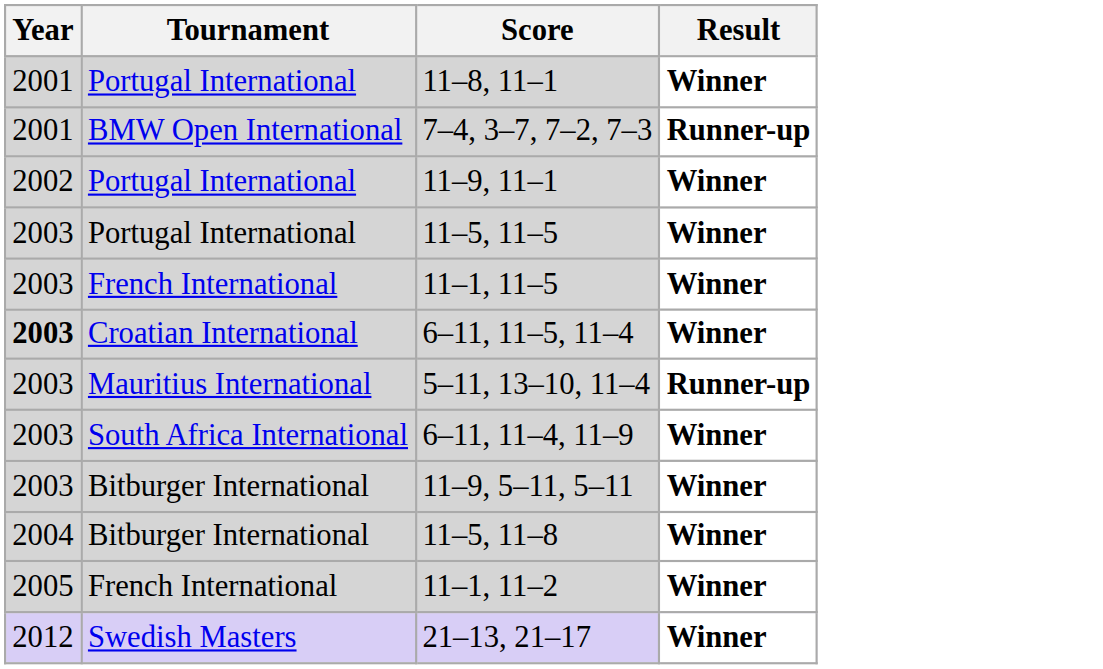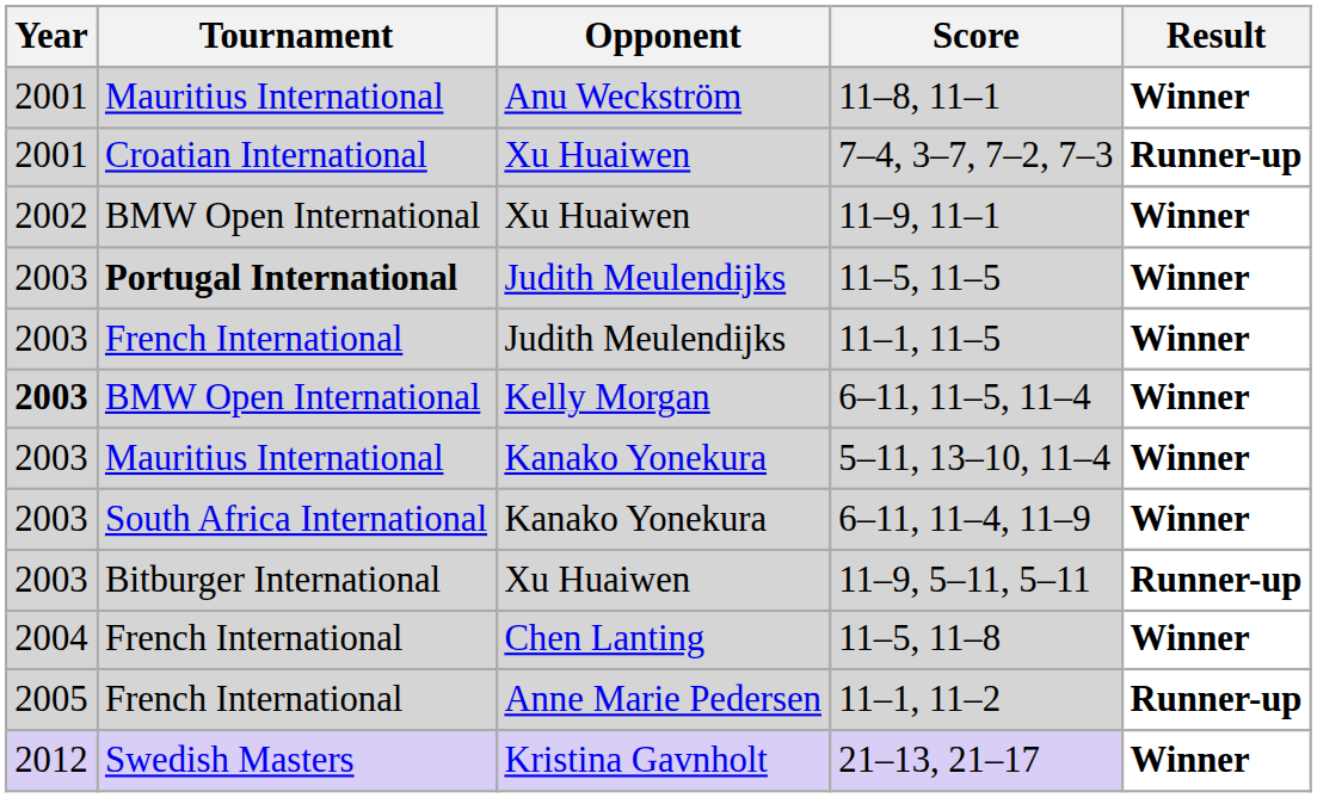+ column: Opponent | Anu Weckström | Xu Huaiwen | Xu Huaiwen | Judith Meulendijks | Judith Meulendijks | Kelly Morgan | Kanako Yonekura | Kanako Yonekura | Xu Huaiwen | Chen Lanting | Anne Marie Pedersen | Kristina Gavnholt
11–8, 11–1 | Tournament: Portugal International -> Mauritius International
7–4, 3–7, 7–2, 7–3 | Tournament: BMW Open International -> Croatian International
11–9, 11–1 | Tournament: Portugal International -> BMW Open International
11–5, 11–5 | Tournament: normal -> bold
6–11, 11–5, 11–4 | Tournament: Croatian International -> BMW Open International
5–11, 13–10, 11–4 | Result: Runner-up -> Winner
11–9, 5–11, 5–11 | Result: Winner -> Runner-up
11–5, 11–8 | Tournament: Bitburger International -> French International
11–1, 11–2 | Result: Winner -> Runner-up
